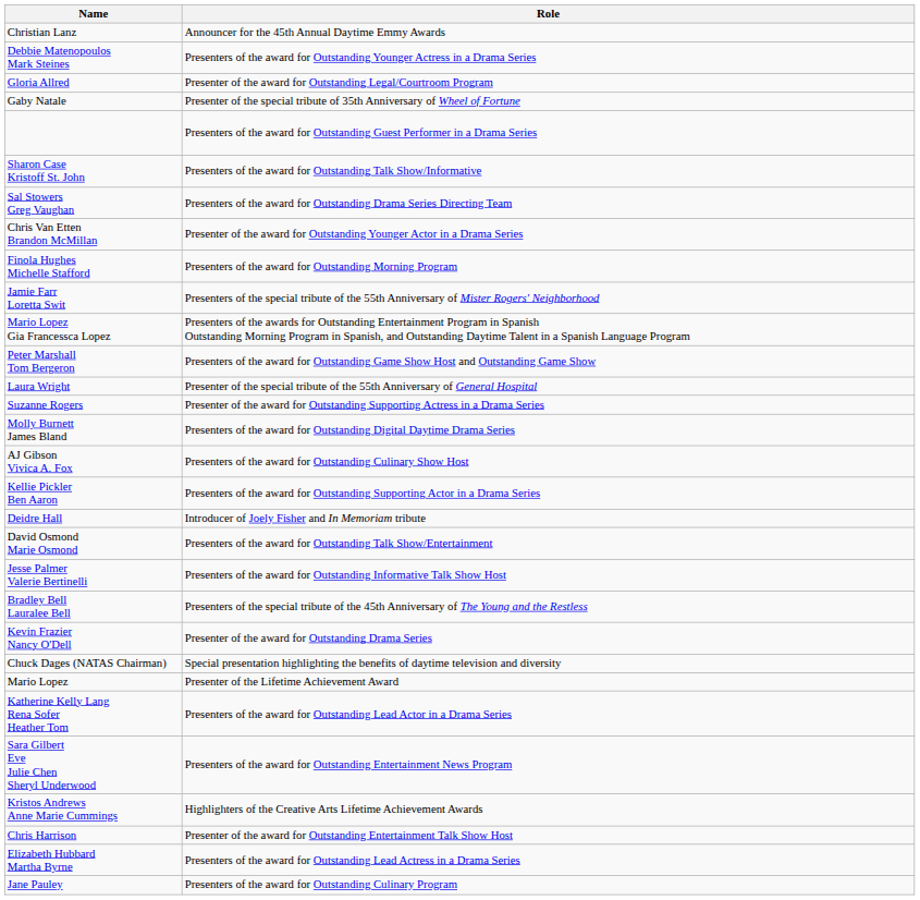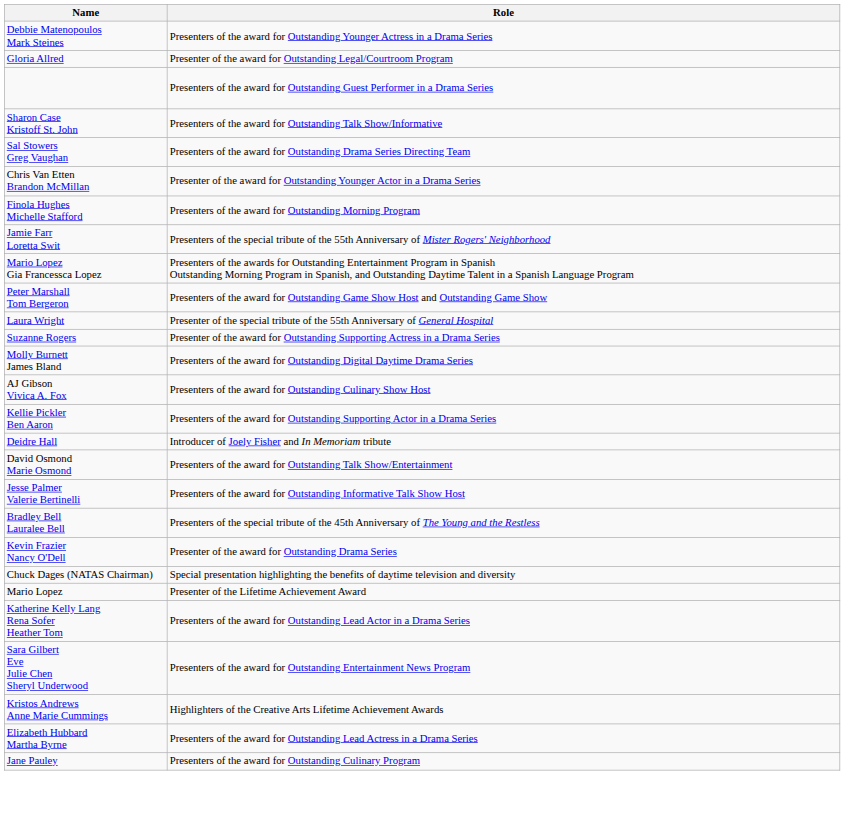- row: Christian Lanz | Announcer for the 45th Annual Daytime Emmy Awards
- row: Gaby Natale | Presenter of the special tribute of 35th Anniversary of Wheel of Fortune
- row: Chris Harrison | Presenter of the award for Outstanding Entertainment Talk Show Host
